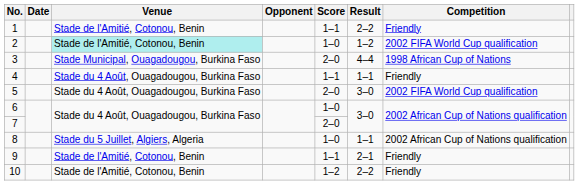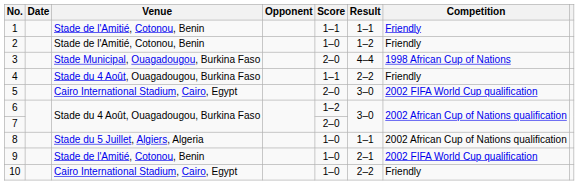1 | Result: 2–2 -> 1–1
2 | Venue: paleturquoise background -> no background
2 | Competition: 2002 FIFA World Cup qualification -> Friendly
4 | Result: 1–1 -> 2–2
5 | Venue: Stade du 4 Août, Ouagadougou, Burkina Faso -> Cairo International Stadium, Cairo, Egypt
6 | Score: 1–0 -> 1–2
9 | Score: 1–1 -> 1–0
9 | Competition: Friendly -> 2002 FIFA World Cup qualification
10 | Venue: Stade de l'Amitié, Cotonou, Benin -> Cairo International Stadium, Cairo, Egypt
10 | Score: 1–2 -> 1–0
